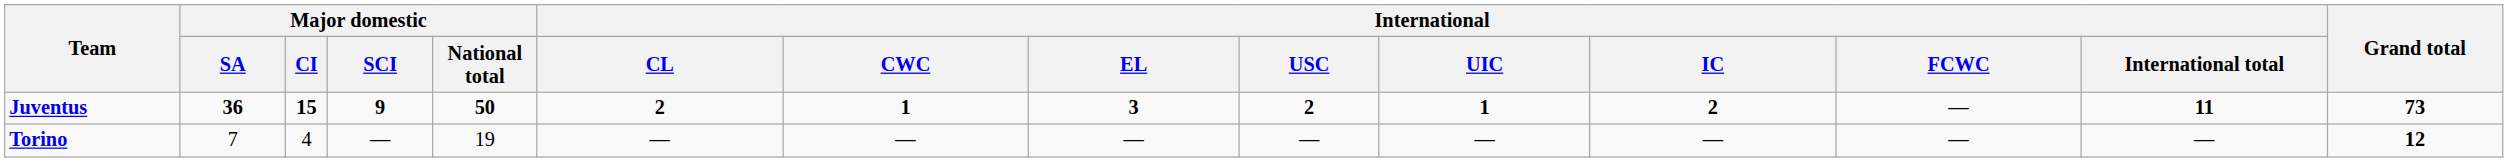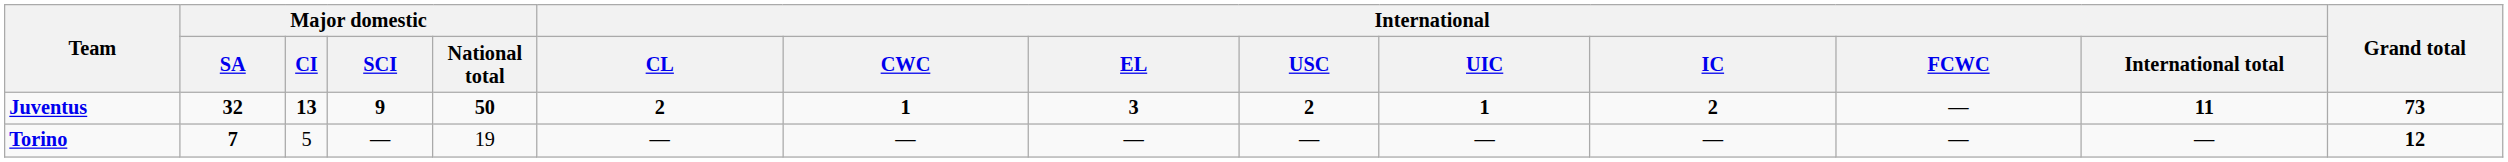Juventus | Major domestic / SA: 36 -> 32
Juventus | Major domestic / CI: 15 -> 13
Torino | Major domestic / SA: normal -> bold
Torino | Major domestic / CI: 4 -> 5
